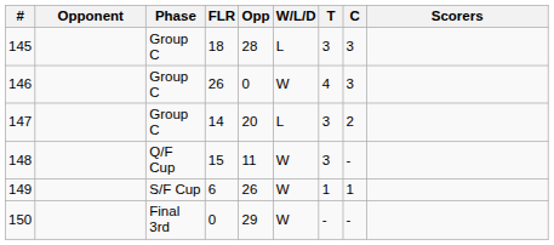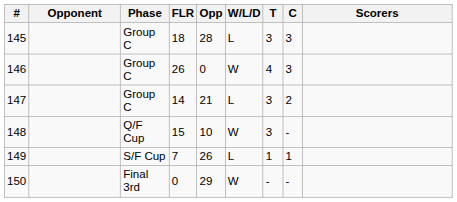147 | Opp: 20 -> 21
148 | Opp: 11 -> 10
149 | FLR: 6 -> 7
149 | W/L/D: W -> L
